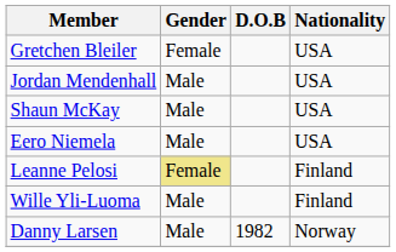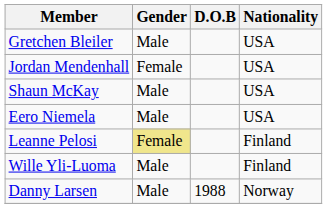Gretchen Bleiler | Gender: Female -> Male
Jordan Mendenhall | Gender: Male -> Female
Danny Larsen | D.O.B: 1982 -> 1988
